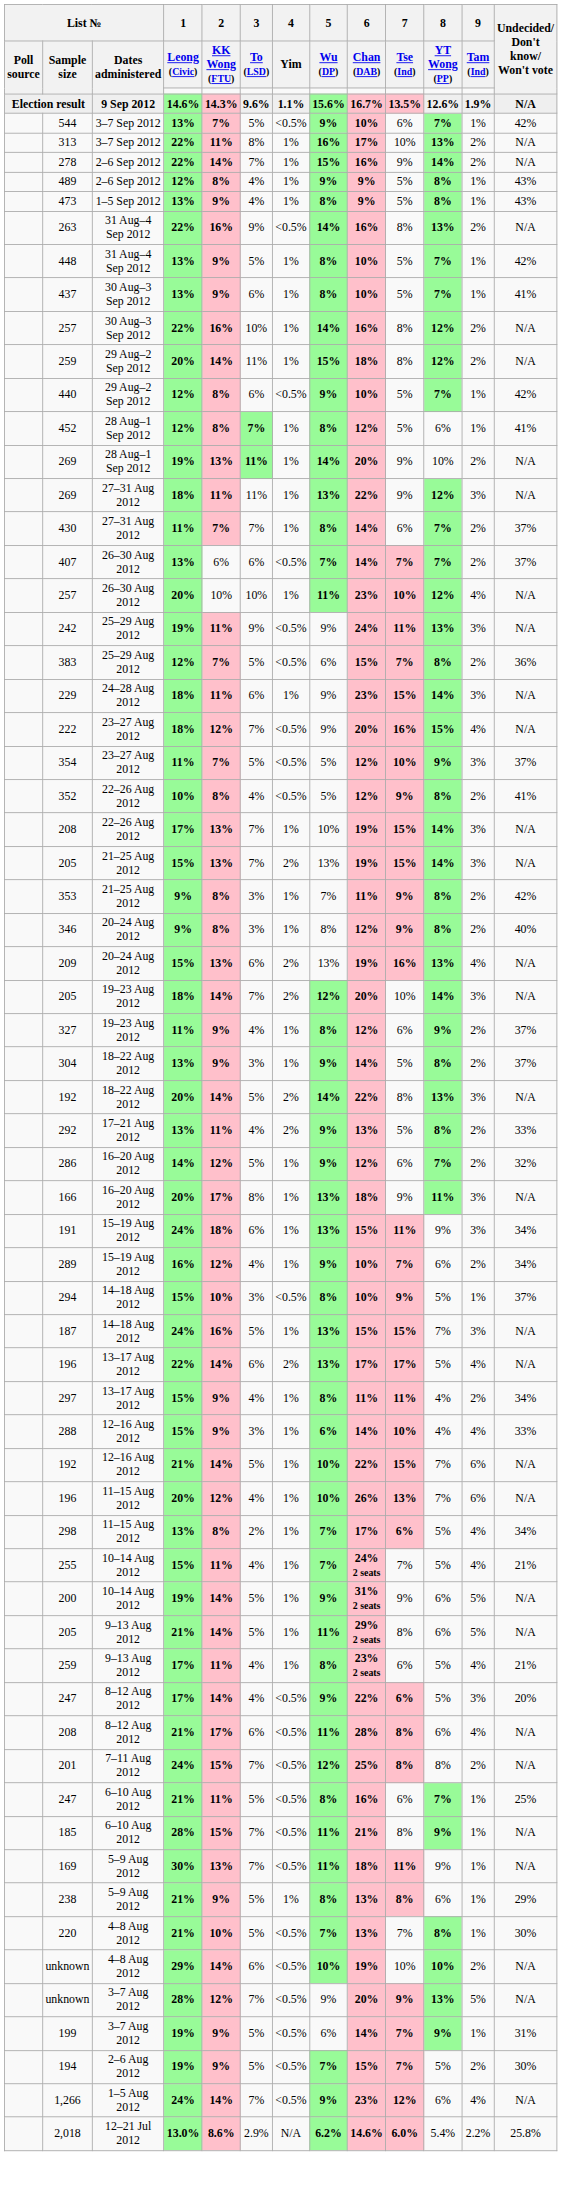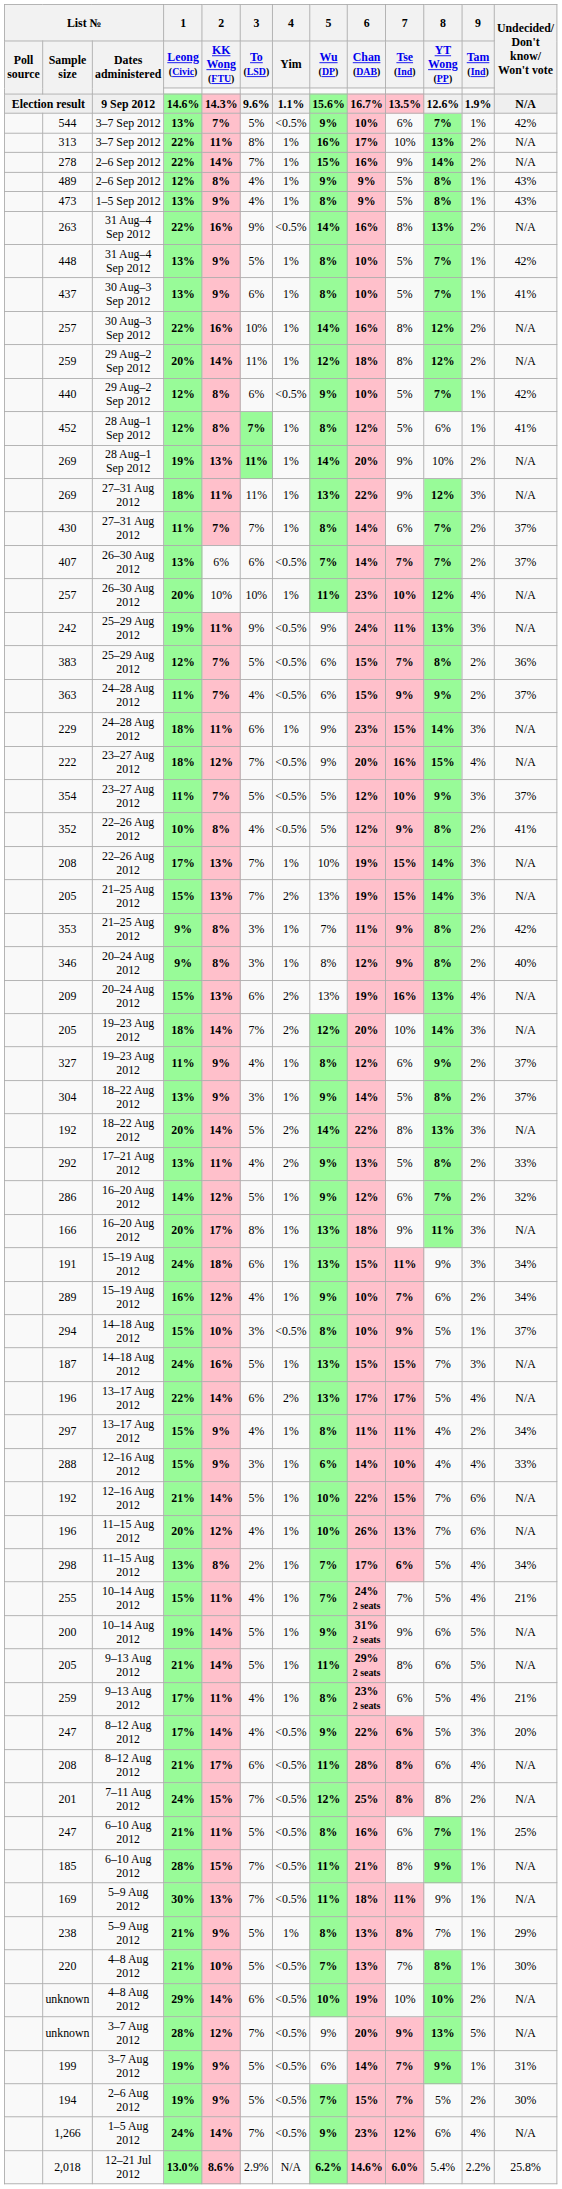259 / 29 Aug–2 Sep 2012 | 5 / Wu (DP): 15% -> 12%
+ row: 363 | 24–28 Aug 2012 | 11% | 7% | 4% | <0.5% | 6% | 15% | 9% | 9% | 2% | 37%
238 | 8 / YT Wong (PP): 6% -> 7%
